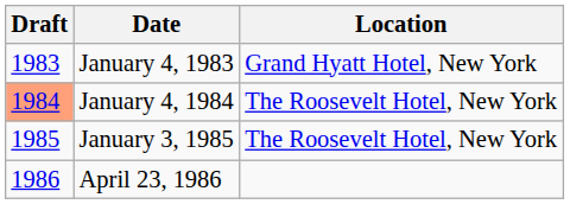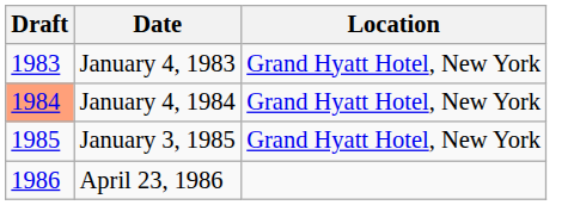January 4, 1984 | Location: The Roosevelt Hotel, New York -> Grand Hyatt Hotel, New York
January 3, 1985 | Location: The Roosevelt Hotel, New York -> Grand Hyatt Hotel, New York
